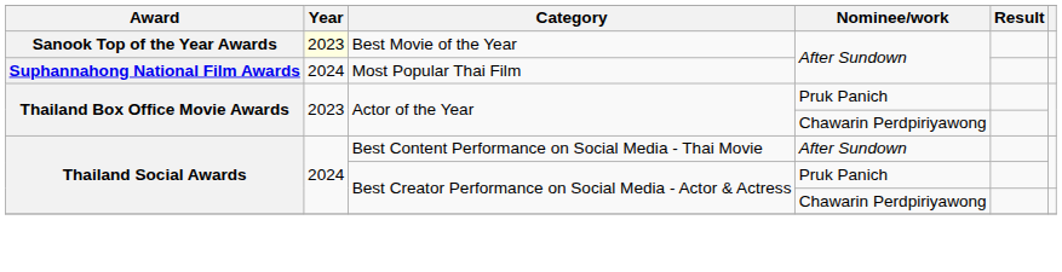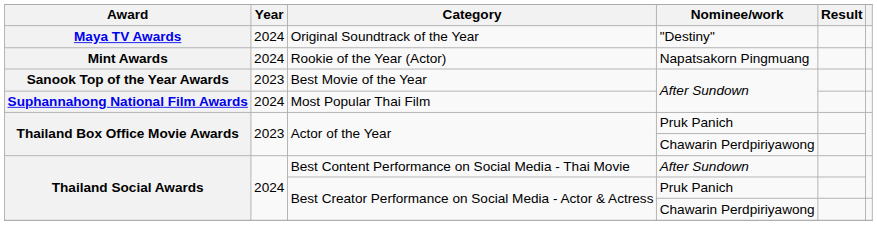+ row: Maya TV Awards | 2024 | Original Soundtrack of the Year | "Destiny"
+ row: Mint Awards | 2024 | Rookie of the Year (Actor) | Napatsakorn Pingmuang
Best Movie of the Year | Year: lightyellow background -> no background
